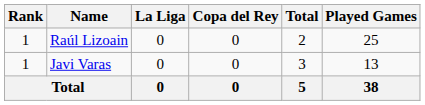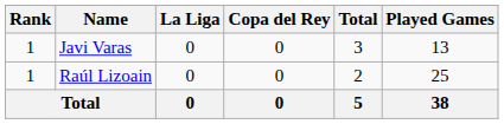rows swapped: Javi Varas <-> Raúl Lizoain
